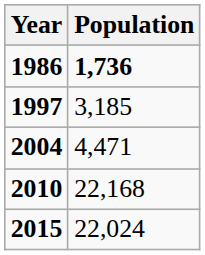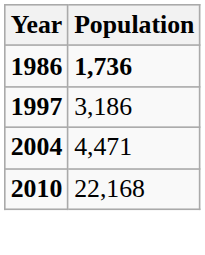1997 | Population: 3,185 -> 3,186
- row: 2015 | 22,024
